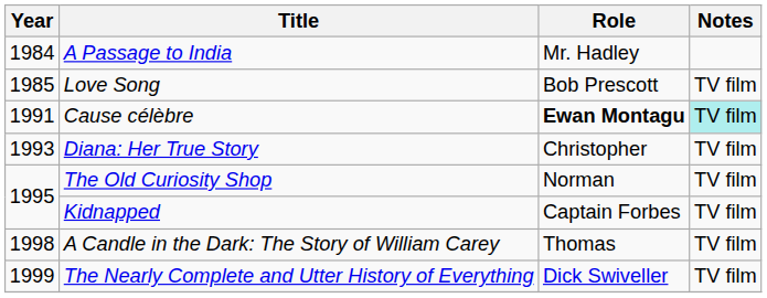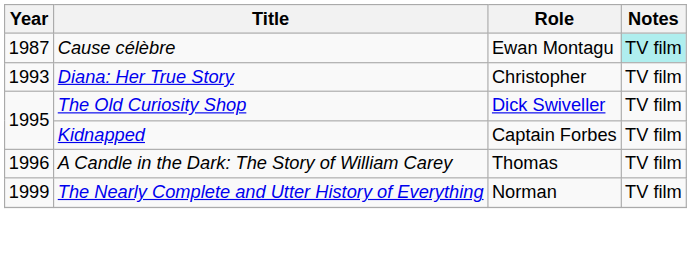- row: 1984 | A Passage to India | Mr. Hadley
- row: 1985 | Love Song | Bob Prescott | TV film
Cause célèbre | Year: 1991 -> 1987
Cause célèbre | Role: bold -> normal
The Old Curiosity Shop | Role: Norman -> Dick Swiveller
A Candle in the Dark: The Story of William Carey | Year: 1998 -> 1996
The Nearly Complete and Utter History of Everything | Role: Dick Swiveller -> Norman
